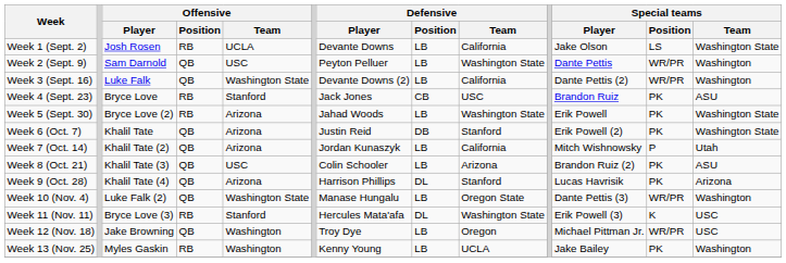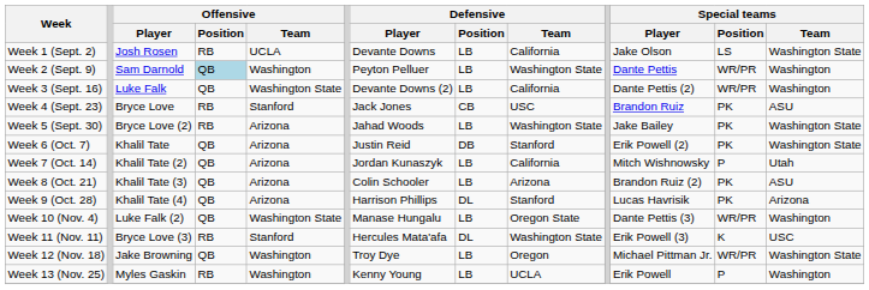Week 2 (Sept. 9) | Offensive / Position: no background -> lightblue background
Week 2 (Sept. 9) | Offensive / Team: USC -> Washington
Week 5 (Sept. 30) | Special teams / Player: Erik Powell -> Jake Bailey
Week 8 (Oct. 21) | Offensive / Team: USC -> Arizona
Week 12 (Nov. 18) | Special teams / Team: USC -> Washington State
Week 13 (Nov. 25) | Special teams / Player: Jake Bailey -> Erik Powell
Week 13 (Nov. 25) | Special teams / Position: PK -> P
